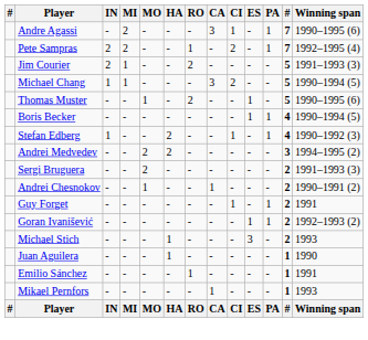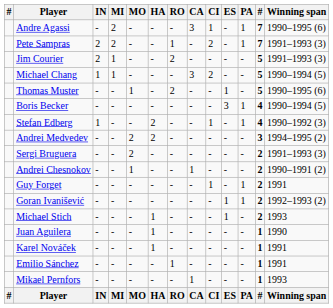Pete Sampras | Winning span: 1992–1995 (4) -> 1991–1993 (3)
Boris Becker | ES: 1 -> 3
Michael Stich | ES: 3 -> 1
+ row: Karel Nováček | - | - | - | 1 | - | - | - | - | - | 1 | 1991
